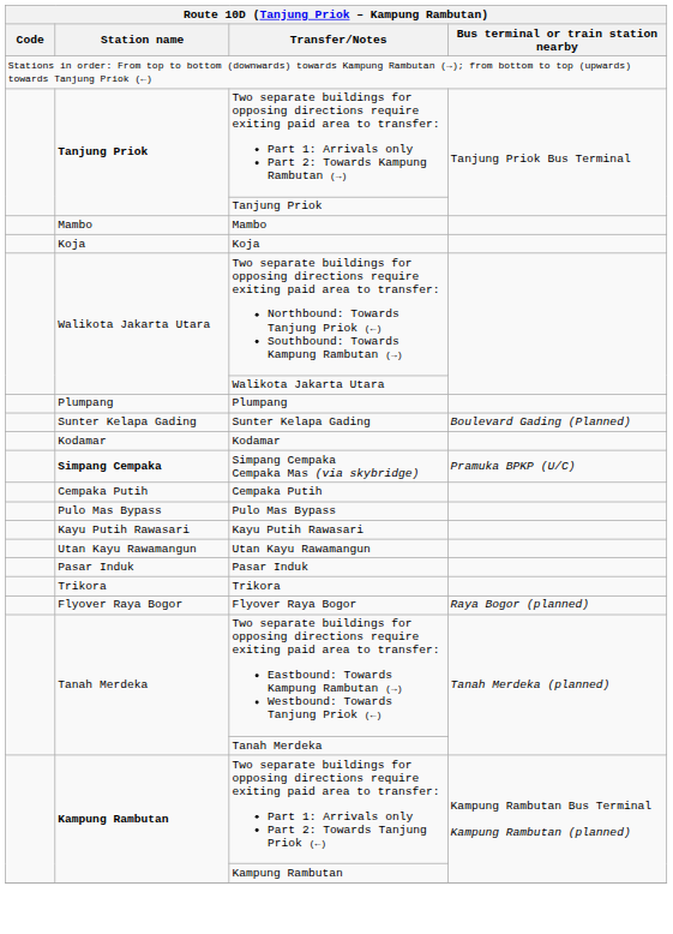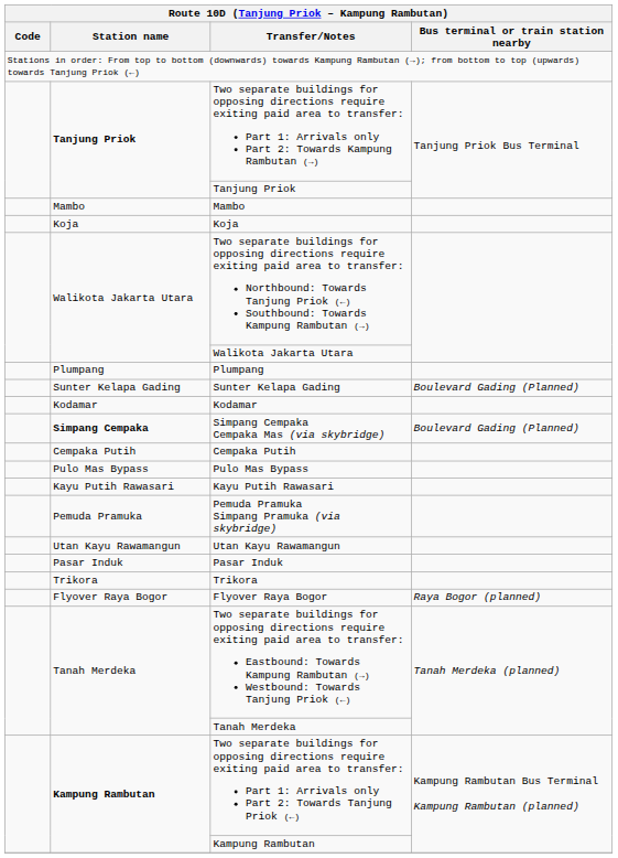Simpang Cempaka Cempaka Mas (via skybridge) | Bus terminal or train station nearby: Pramuka BPKP (U/C) -> Boulevard Gading (Planned)
+ row: Pemuda Pramuka | Pemuda Pramuka Simpang Pramuka (via skybridge)
